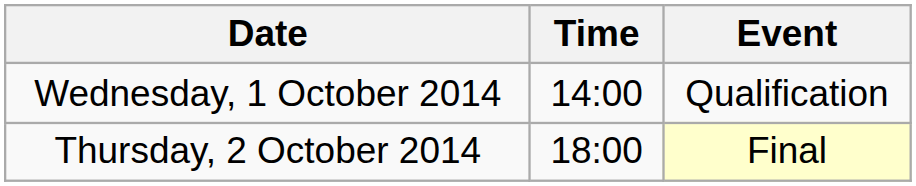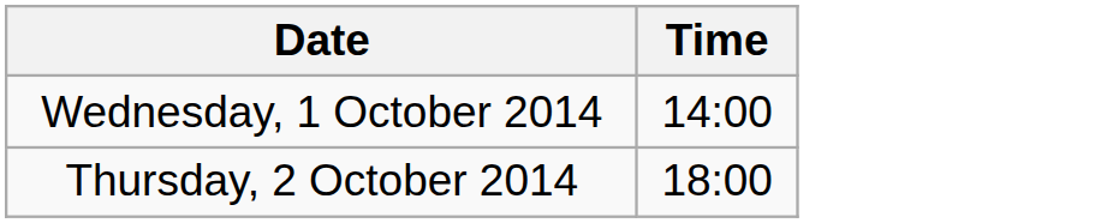- column: Event | Qualification | Final
